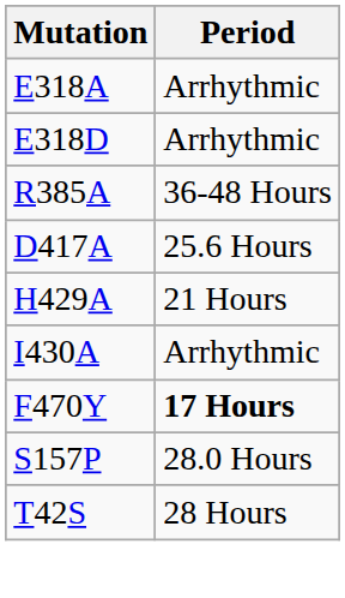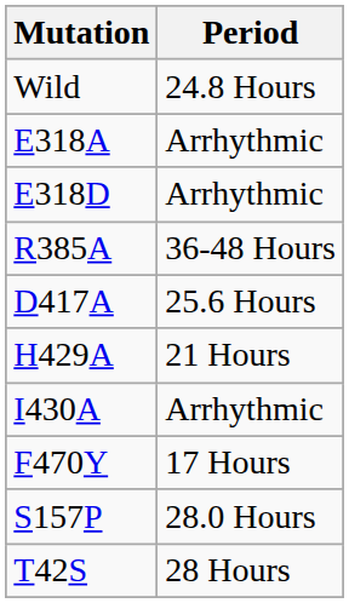+ row: Wild | 24.8 Hours
F470Y | Period: bold -> normal
